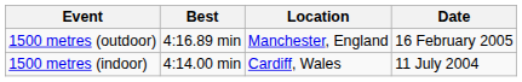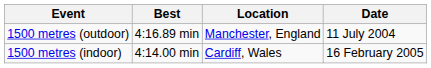1500 metres (outdoor) | Date: 16 February 2005 -> 11 July 2004
1500 metres (indoor) | Date: 11 July 2004 -> 16 February 2005
